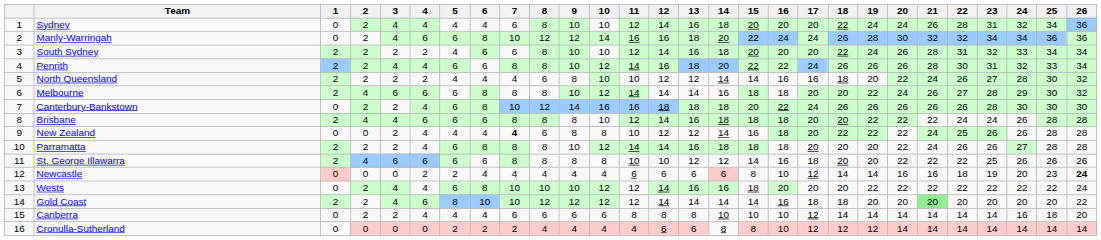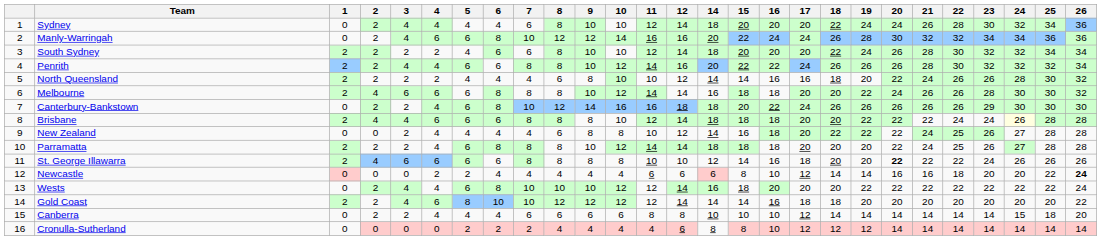- column: 13 | 16 | 18 | 16 | 18 | 12 | 14 | 18 | 16 | 12 | 16 | 12 | 6 | 16 | 14 | 8 | 6
Sydney | 23: 31 -> 30
South Sydney | 22: 31 -> 30
South Sydney | 24: 33 -> 32
Penrith | 23: 31 -> 32
Penrith | 25: 33 -> 32
North Queensland | 23: 27 -> 26
Melbourne | 22: 27 -> 26
Melbourne | 24: 29 -> 30
Canterbury-Bankstown | 23: 28 -> 29
Brisbane | 24: no background -> lightyellow background
New Zealand | 7: bold -> normal
New Zealand | 24: 26 -> 27
Parramatta | 22: 26 -> 25
St. George Illawarra | 20: normal -> bold
St. George Illawarra | 23: 25 -> 24
Newcastle | 23: 19 -> 20
Newcastle | 25: 23 -> 22
Gold Coast | 21: lightgreen background -> no background
Canberra | 24: 16 -> 15
